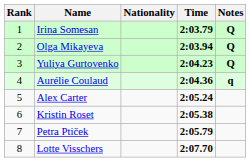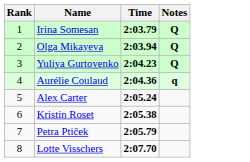- column: Nationality
